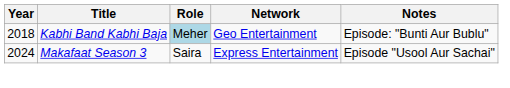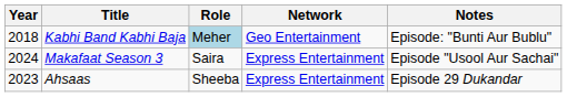+ row: 2023 | Ahsaas | Sheeba | Express Entertainment | Episode 29 Dukandar
